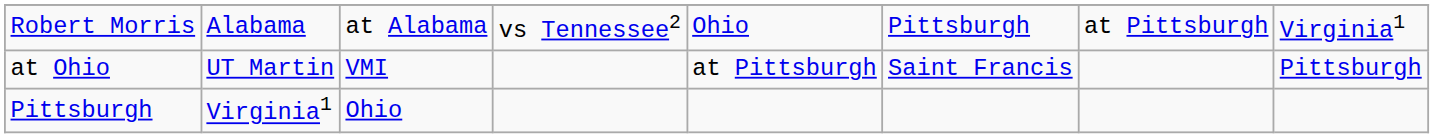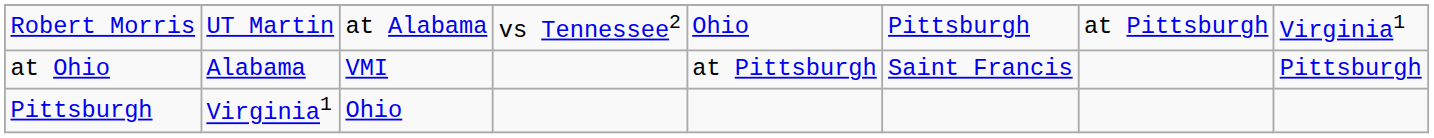Robert Morris | column 2: Alabama -> UT Martin
at Ohio | column 2: UT Martin -> Alabama
